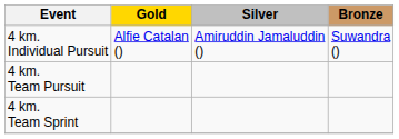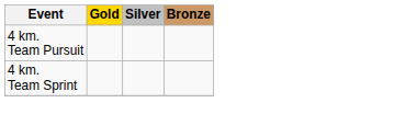- row: 4 km. Individual Pursuit | Alfie Catalan () | Amiruddin Jamaluddin () | Suwandra ()
